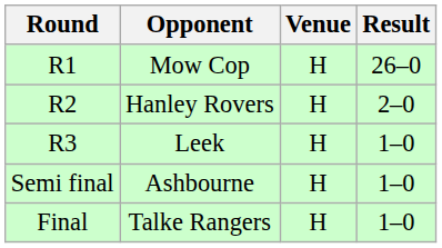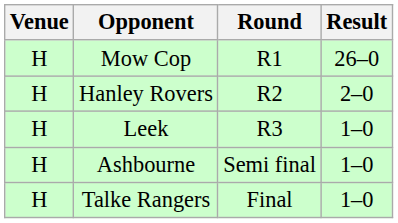columns swapped: Round <-> Venue
